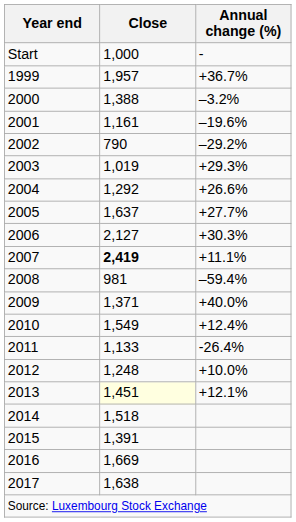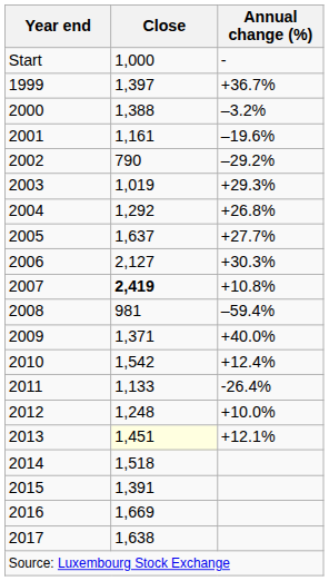1999 | Close: 1,957 -> 1,397
2004 | Annual change (%): +26.6% -> +26.8%
2007 | Annual change (%): +11.1% -> +10.8%
2010 | Close: 1,549 -> 1,542
